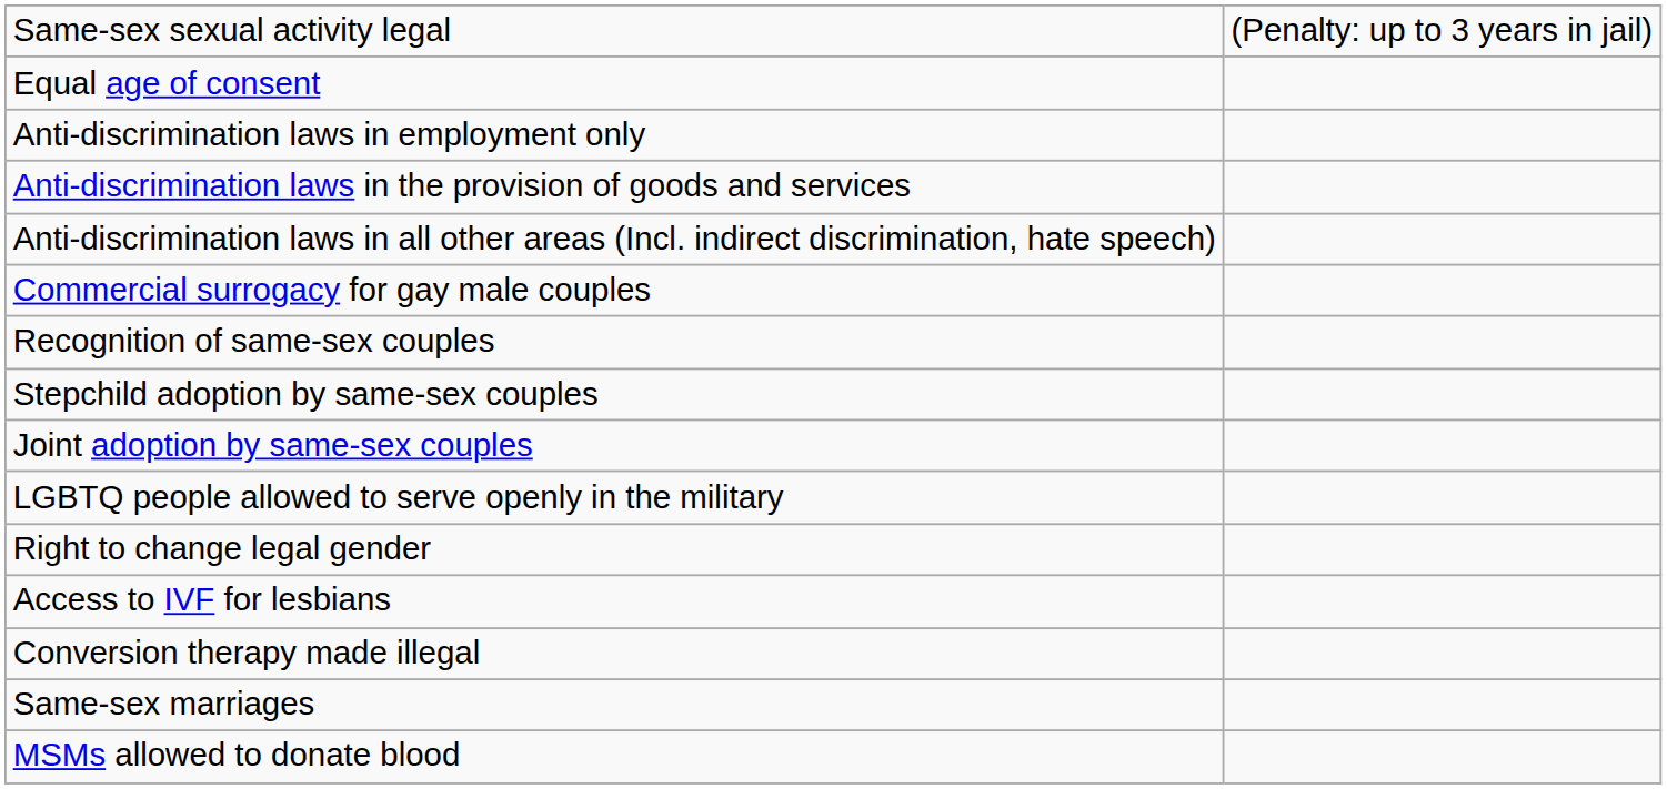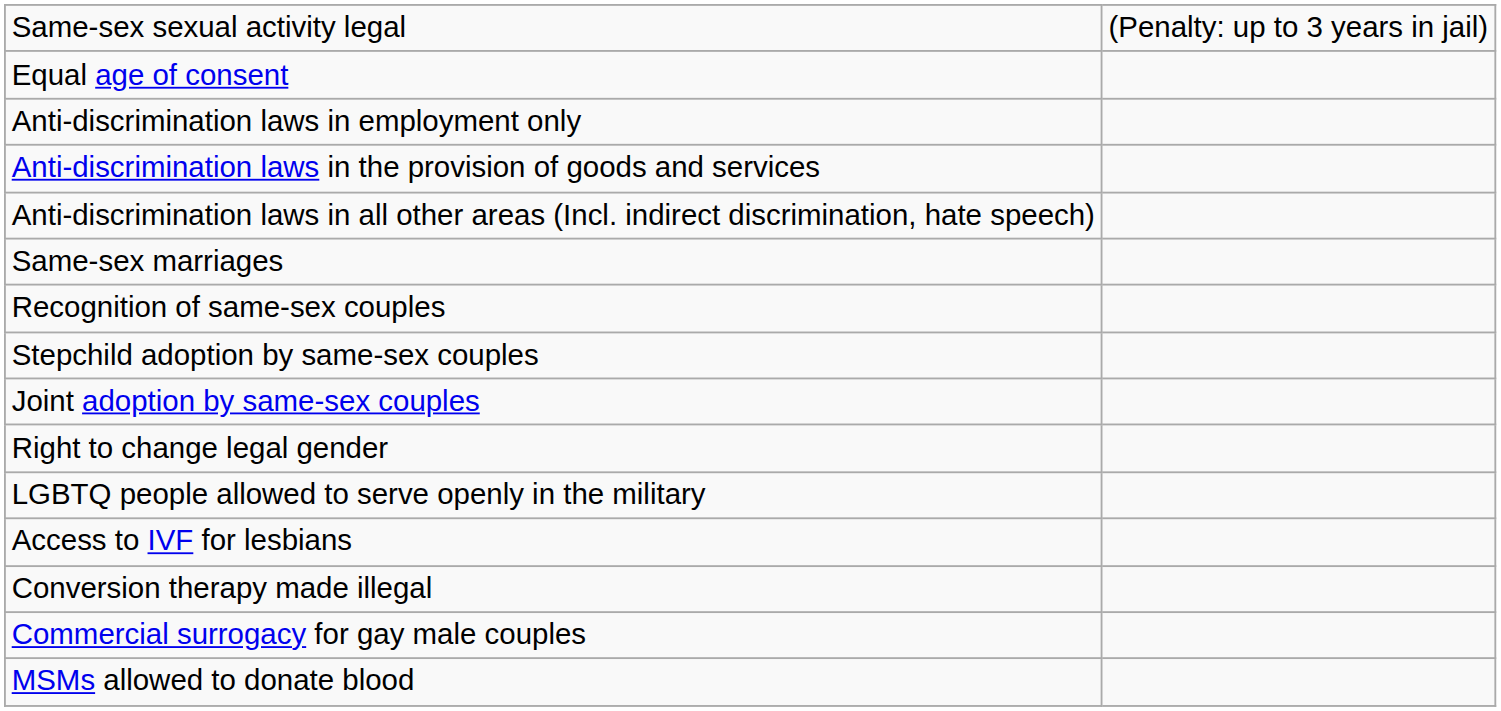rows swapped: Same-sex marriages <-> Commercial surrogacy for gay male couples
rows swapped: LGBTQ people allowed to serve openly in the military <-> Right to change legal gender
